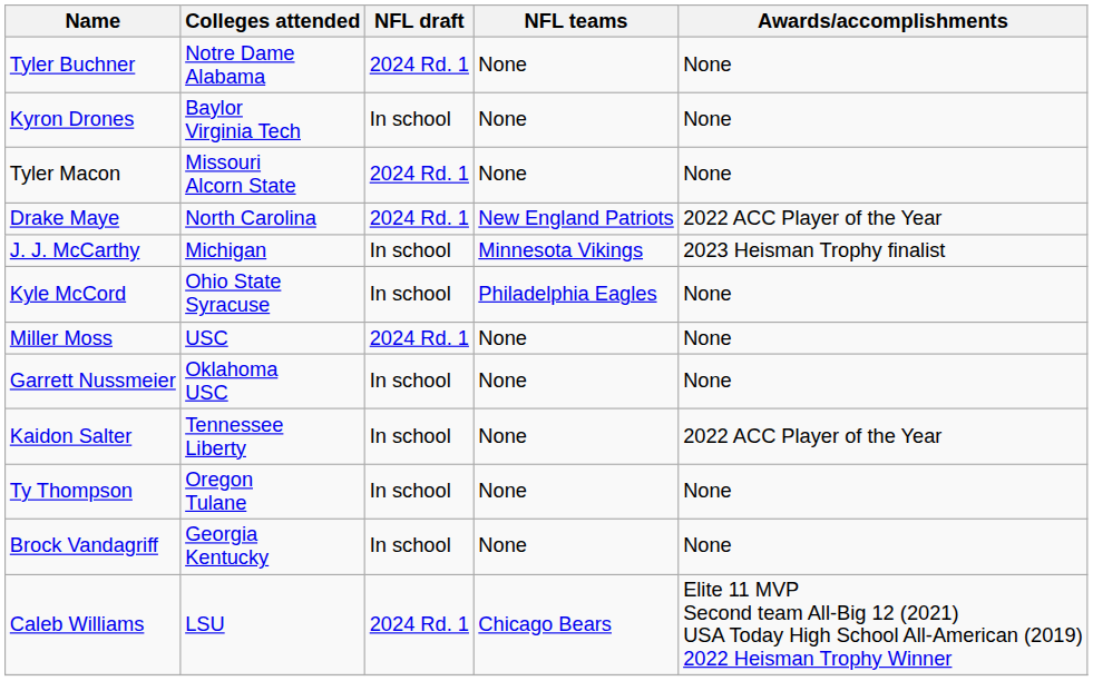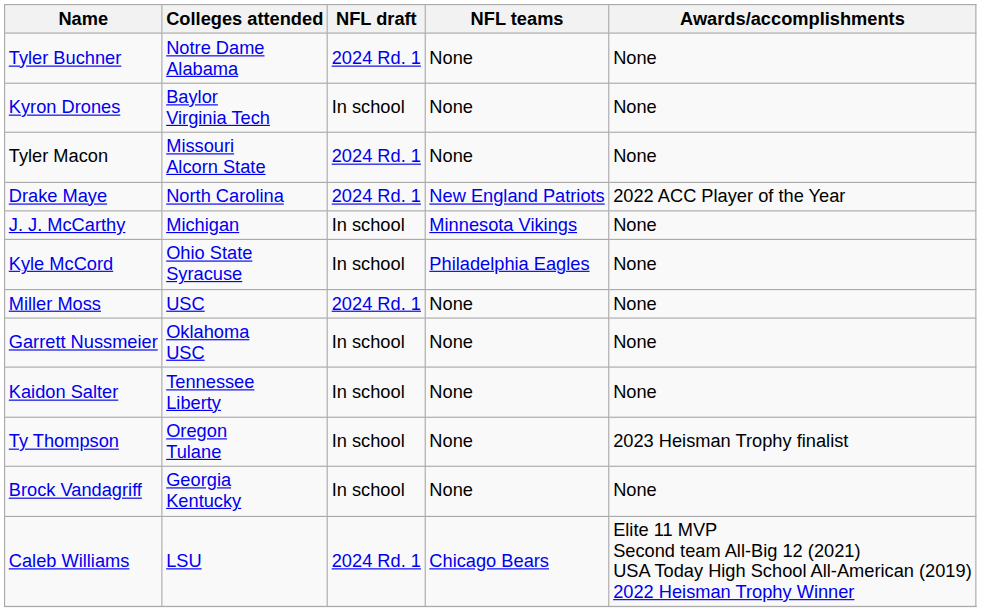J. J. McCarthy | Awards/accomplishments: 2023 Heisman Trophy finalist -> None
Kaidon Salter | Awards/accomplishments: 2022 ACC Player of the Year -> None
Ty Thompson | Awards/accomplishments: None -> 2023 Heisman Trophy finalist
